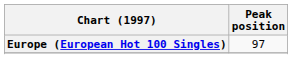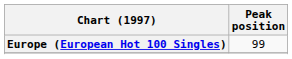Europe (European Hot 100 Singles) | Peak position: 97 -> 99
